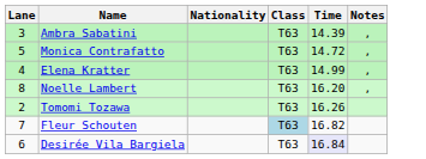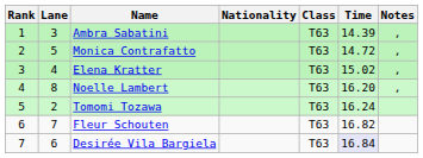+ column: Rank | 1 | 2 | 3 | 4 | 5 | 6 | 7
Elena Kratter | Time: 14.99 -> 15.02
Tomomi Tozawa | Time: 16.26 -> 16.24
Fleur Schouten | Class: lightblue background -> no background
